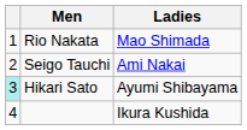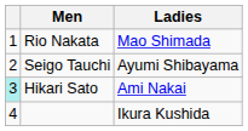Seigo Tauchi | Ladies: Ami Nakai -> Ayumi Shibayama
Hikari Sato | Ladies: Ayumi Shibayama -> Ami Nakai
